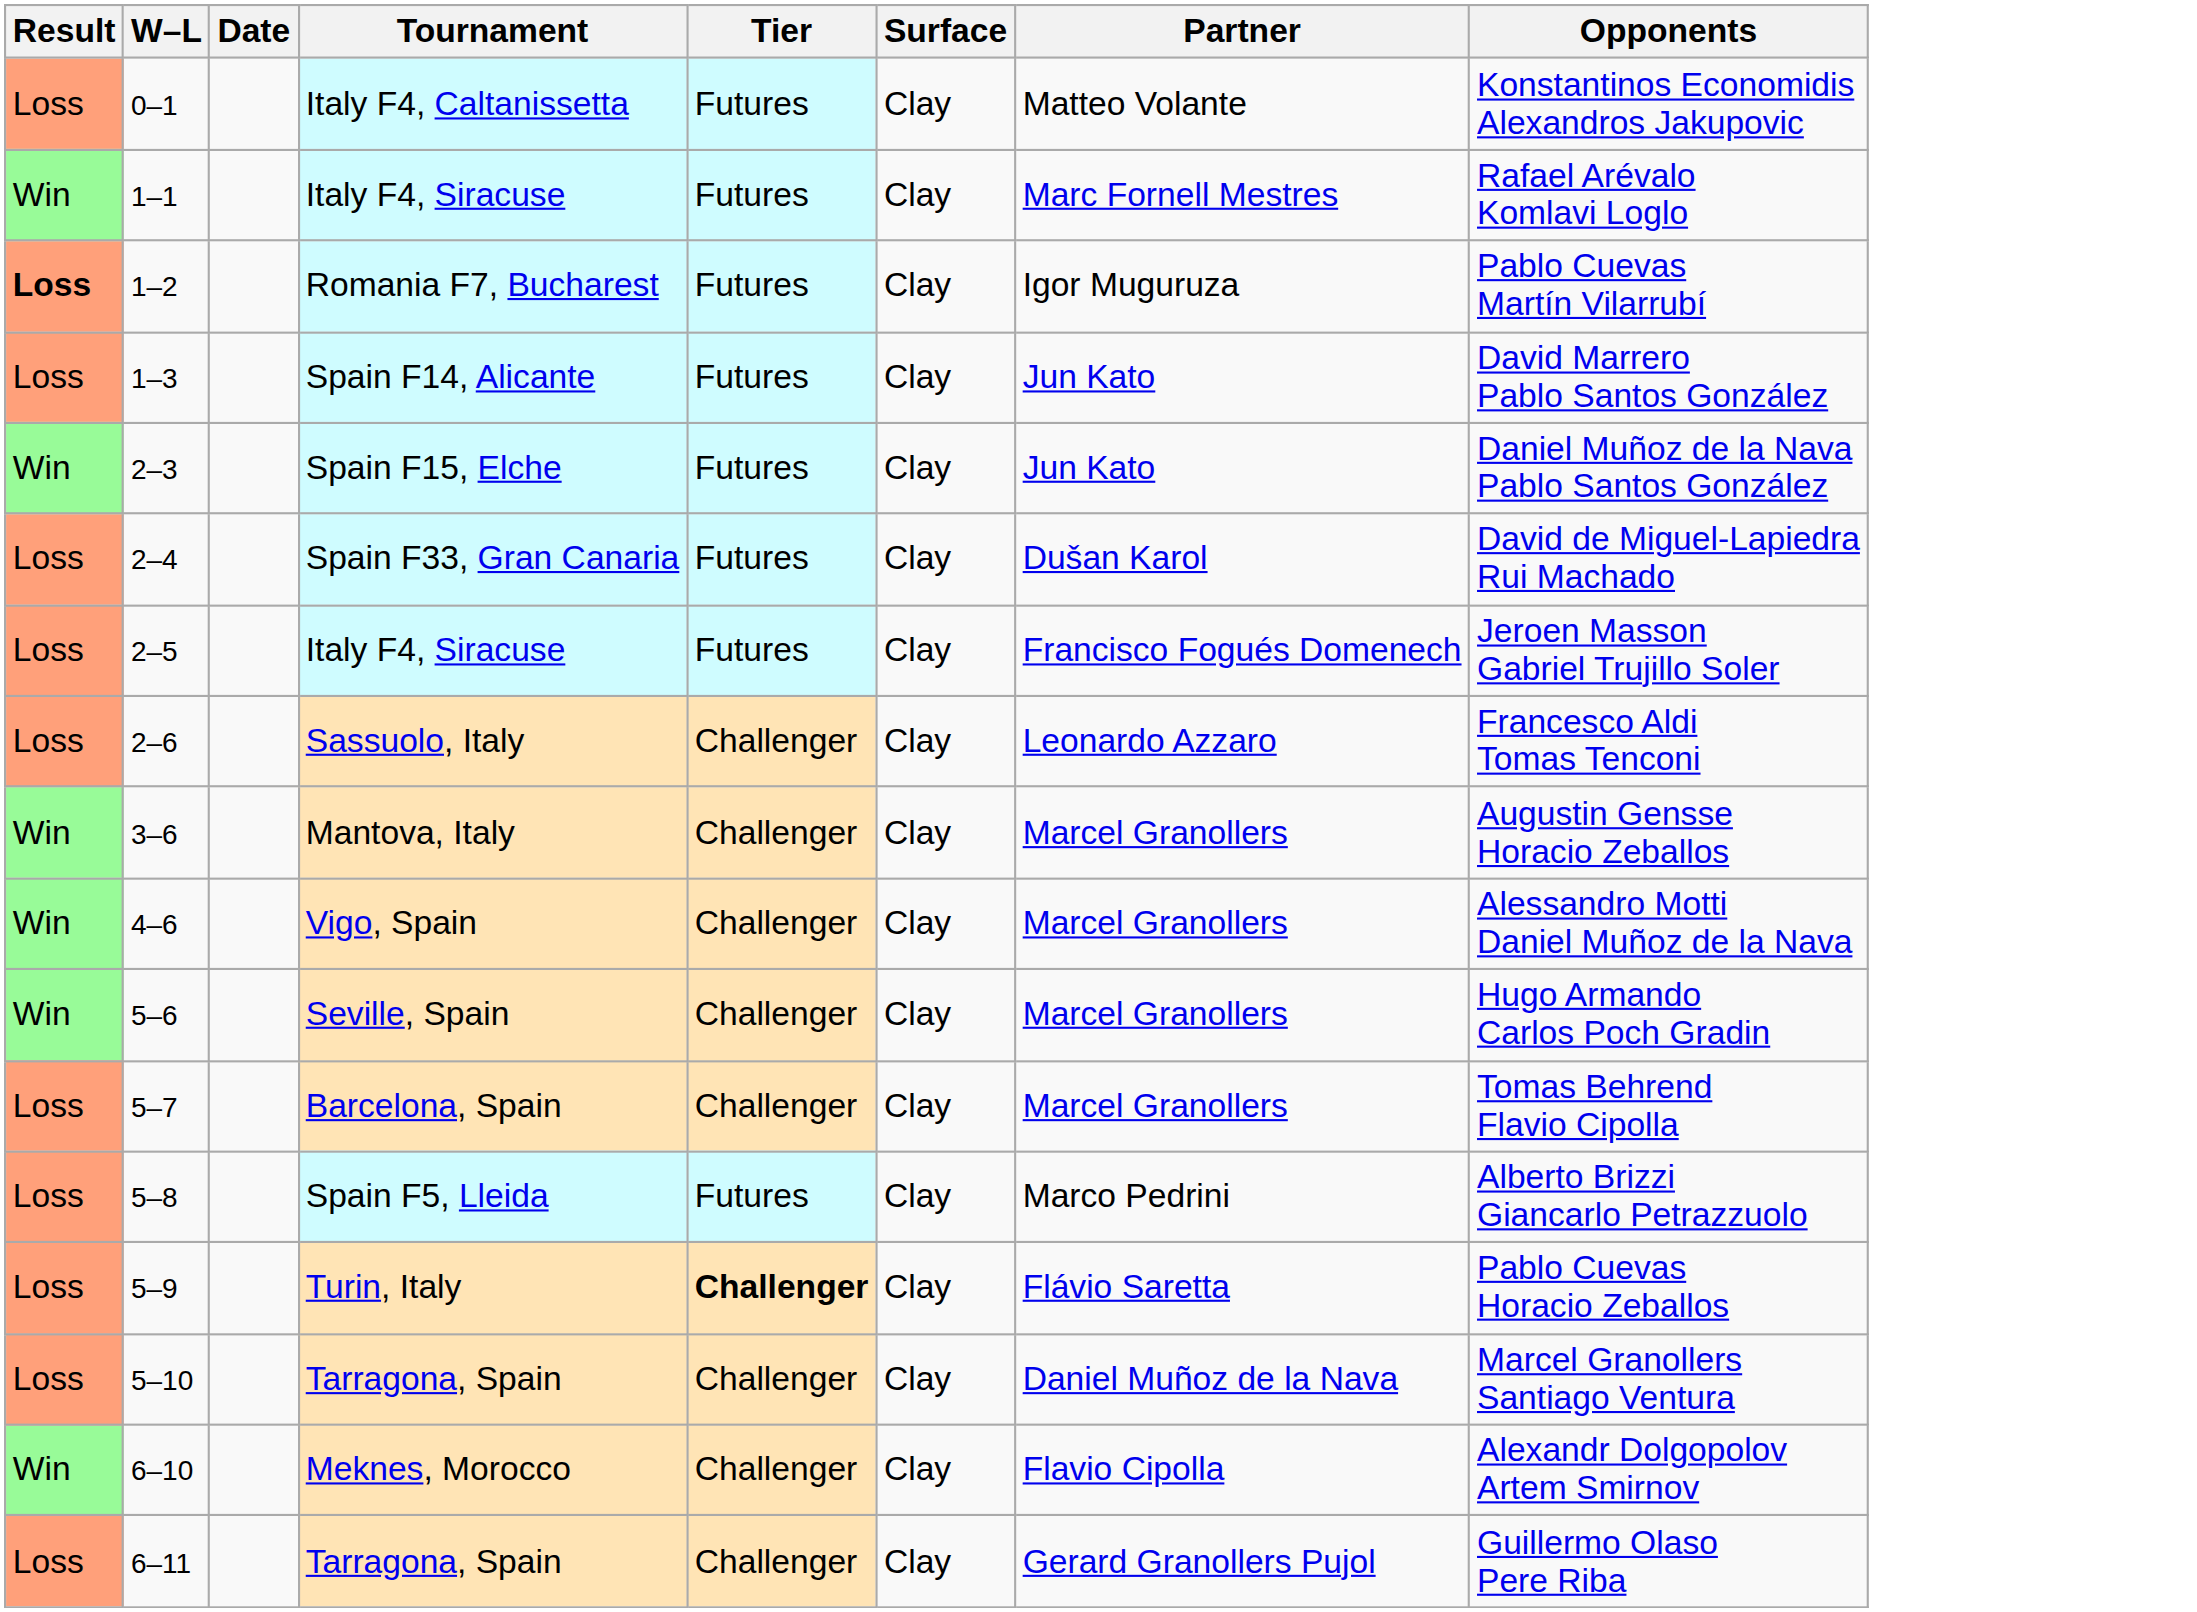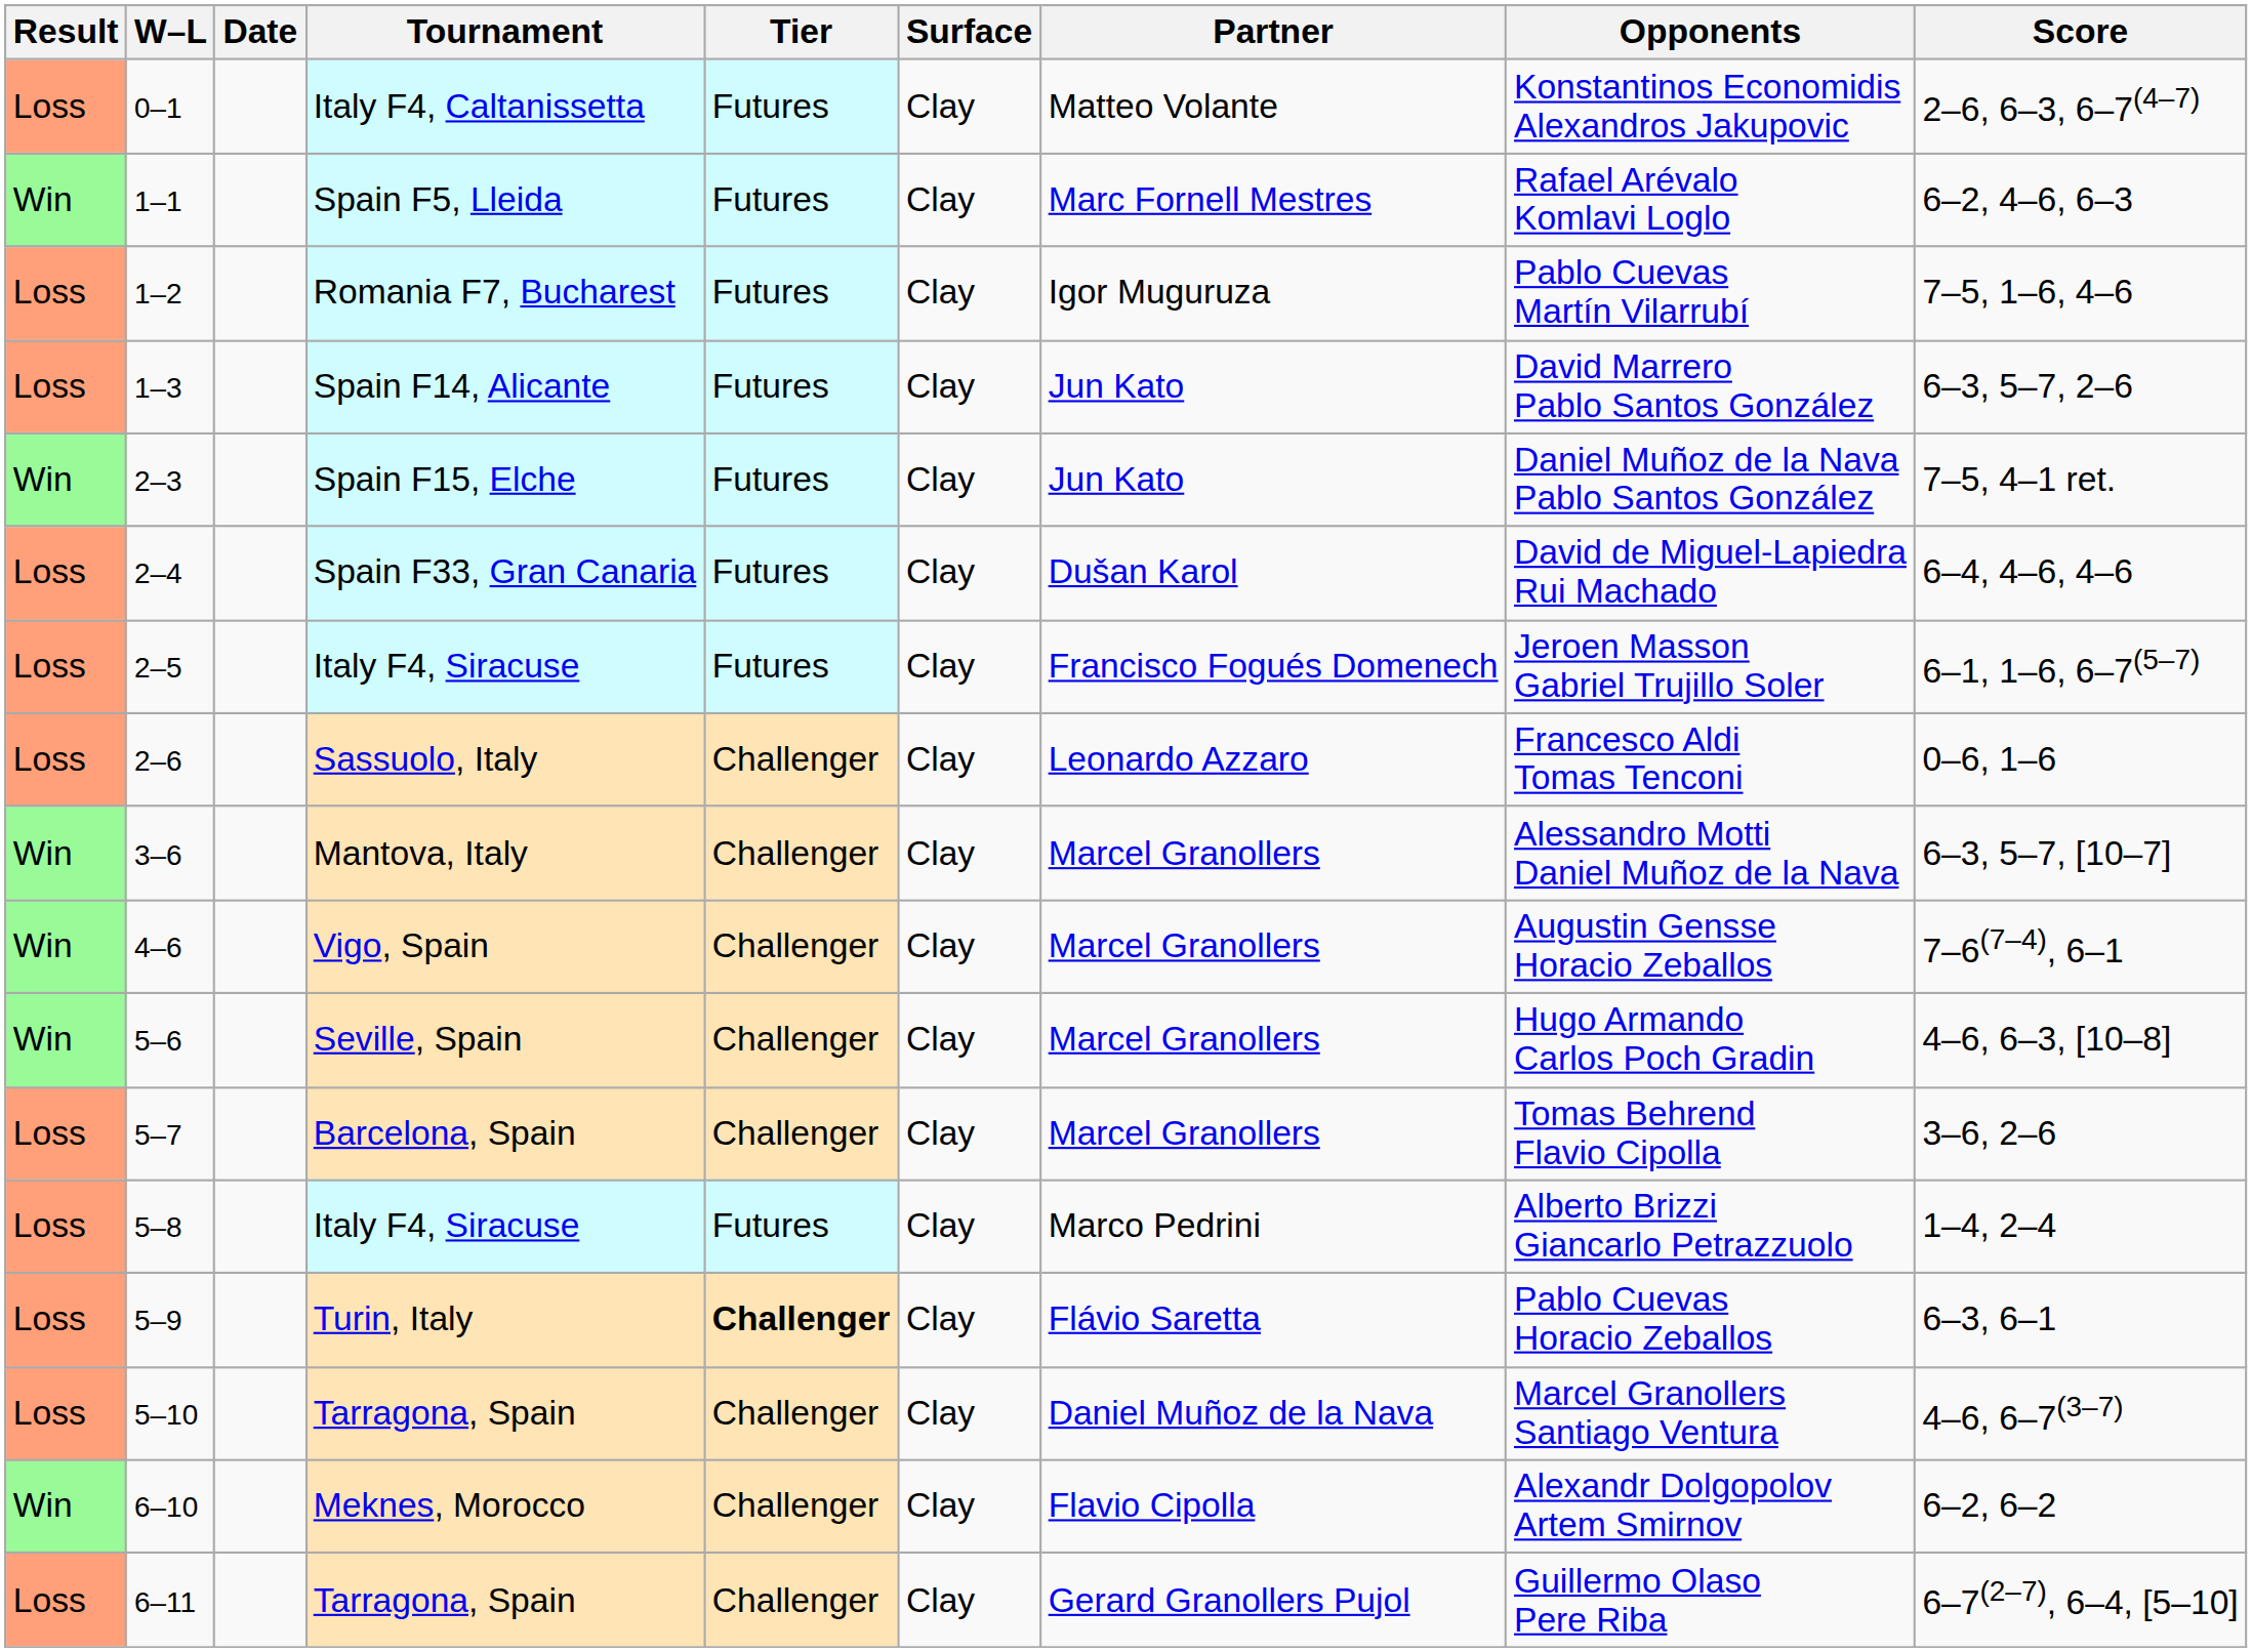+ column: Score | 2–6, 6–3, 6–7(4–7) | 6–2, 4–6, 6–3 | 7–5, 1–6, 4–6 | 6–3, 5–7, 2–6 | 7–5, 4–1 ret. | 6–4, 4–6, 4–6 | 6–1, 1–6, 6–7(5–7) | 0–6, 1–6 | 6–3, 5–7, [10–7] | 7–6(7–4), 6–1 | 4–6, 6–3, [10–8] | 3–6, 2–6 | 1–4, 2–4 | 6–3, 6–1 | 4–6, 6–7(3–7) | 6–2, 6–2 | 6–7(2–7), 6–4, [5–10]
1–1 | Tournament: Italy F4, Siracuse -> Spain F5, Lleida
1–2 | Result: bold -> normal
3–6 | Opponents: Augustin Gensse Horacio Zeballos -> Alessandro Motti Daniel Muñoz de la Nava
4–6 | Opponents: Alessandro Motti Daniel Muñoz de la Nava -> Augustin Gensse Horacio Zeballos
5–8 | Tournament: Spain F5, Lleida -> Italy F4, Siracuse
